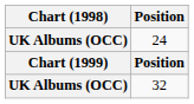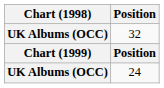rows swapped: 24 <-> 32
